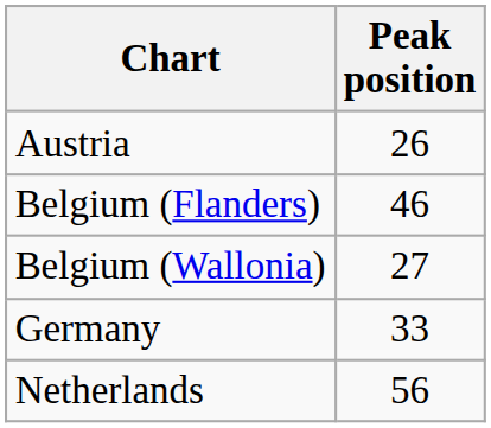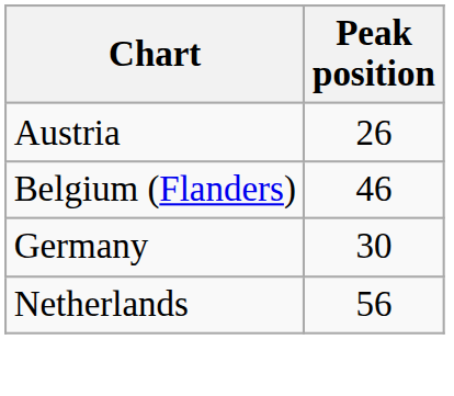- row: Belgium (Wallonia) | 27
Germany | Peak position: 33 -> 30
